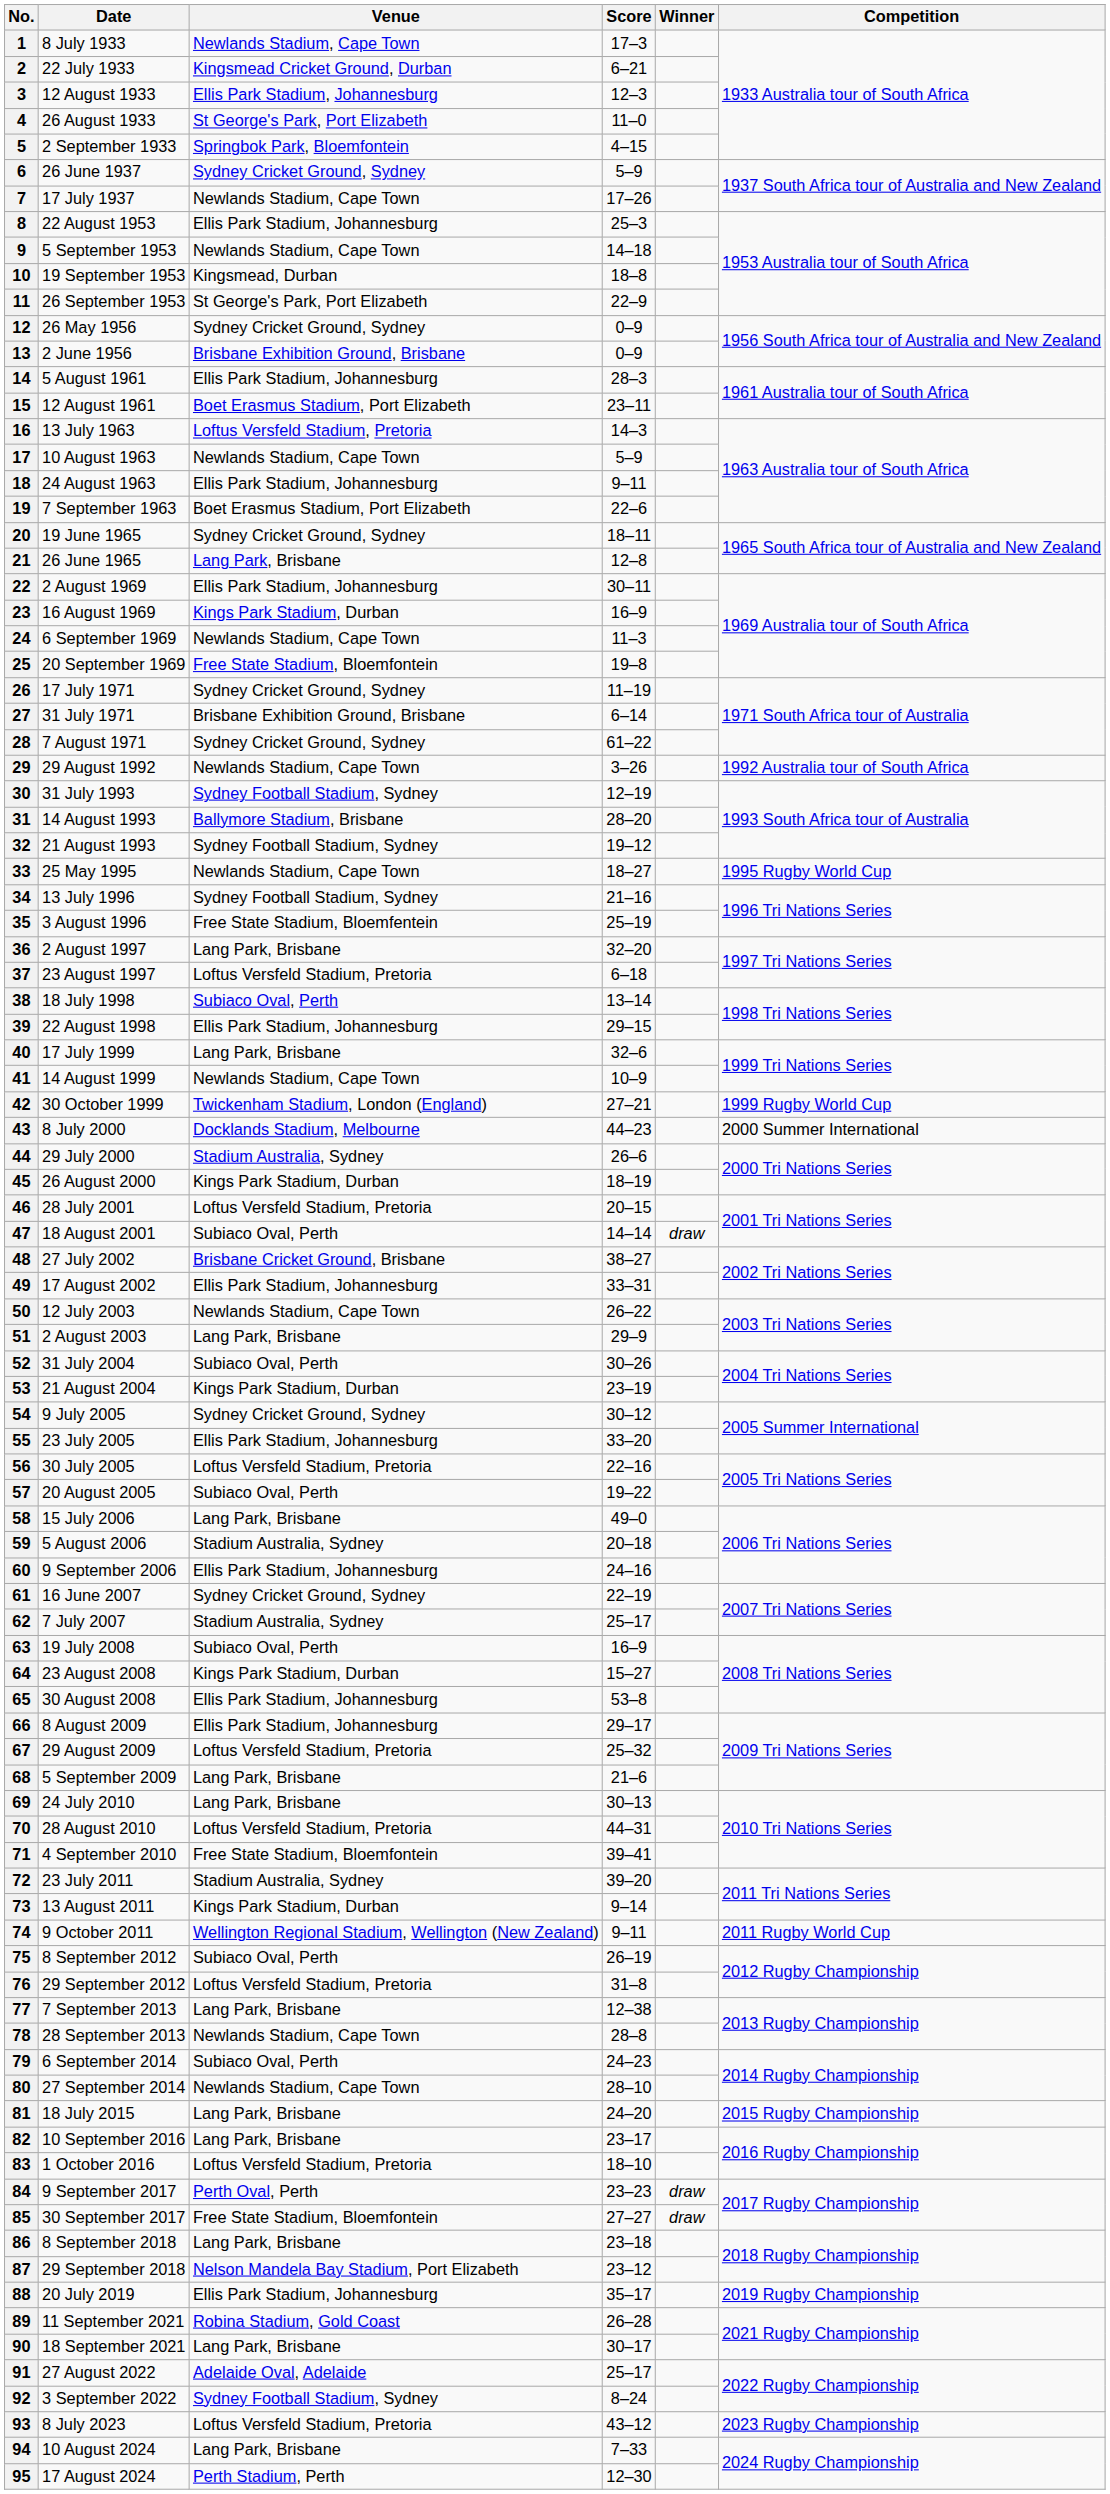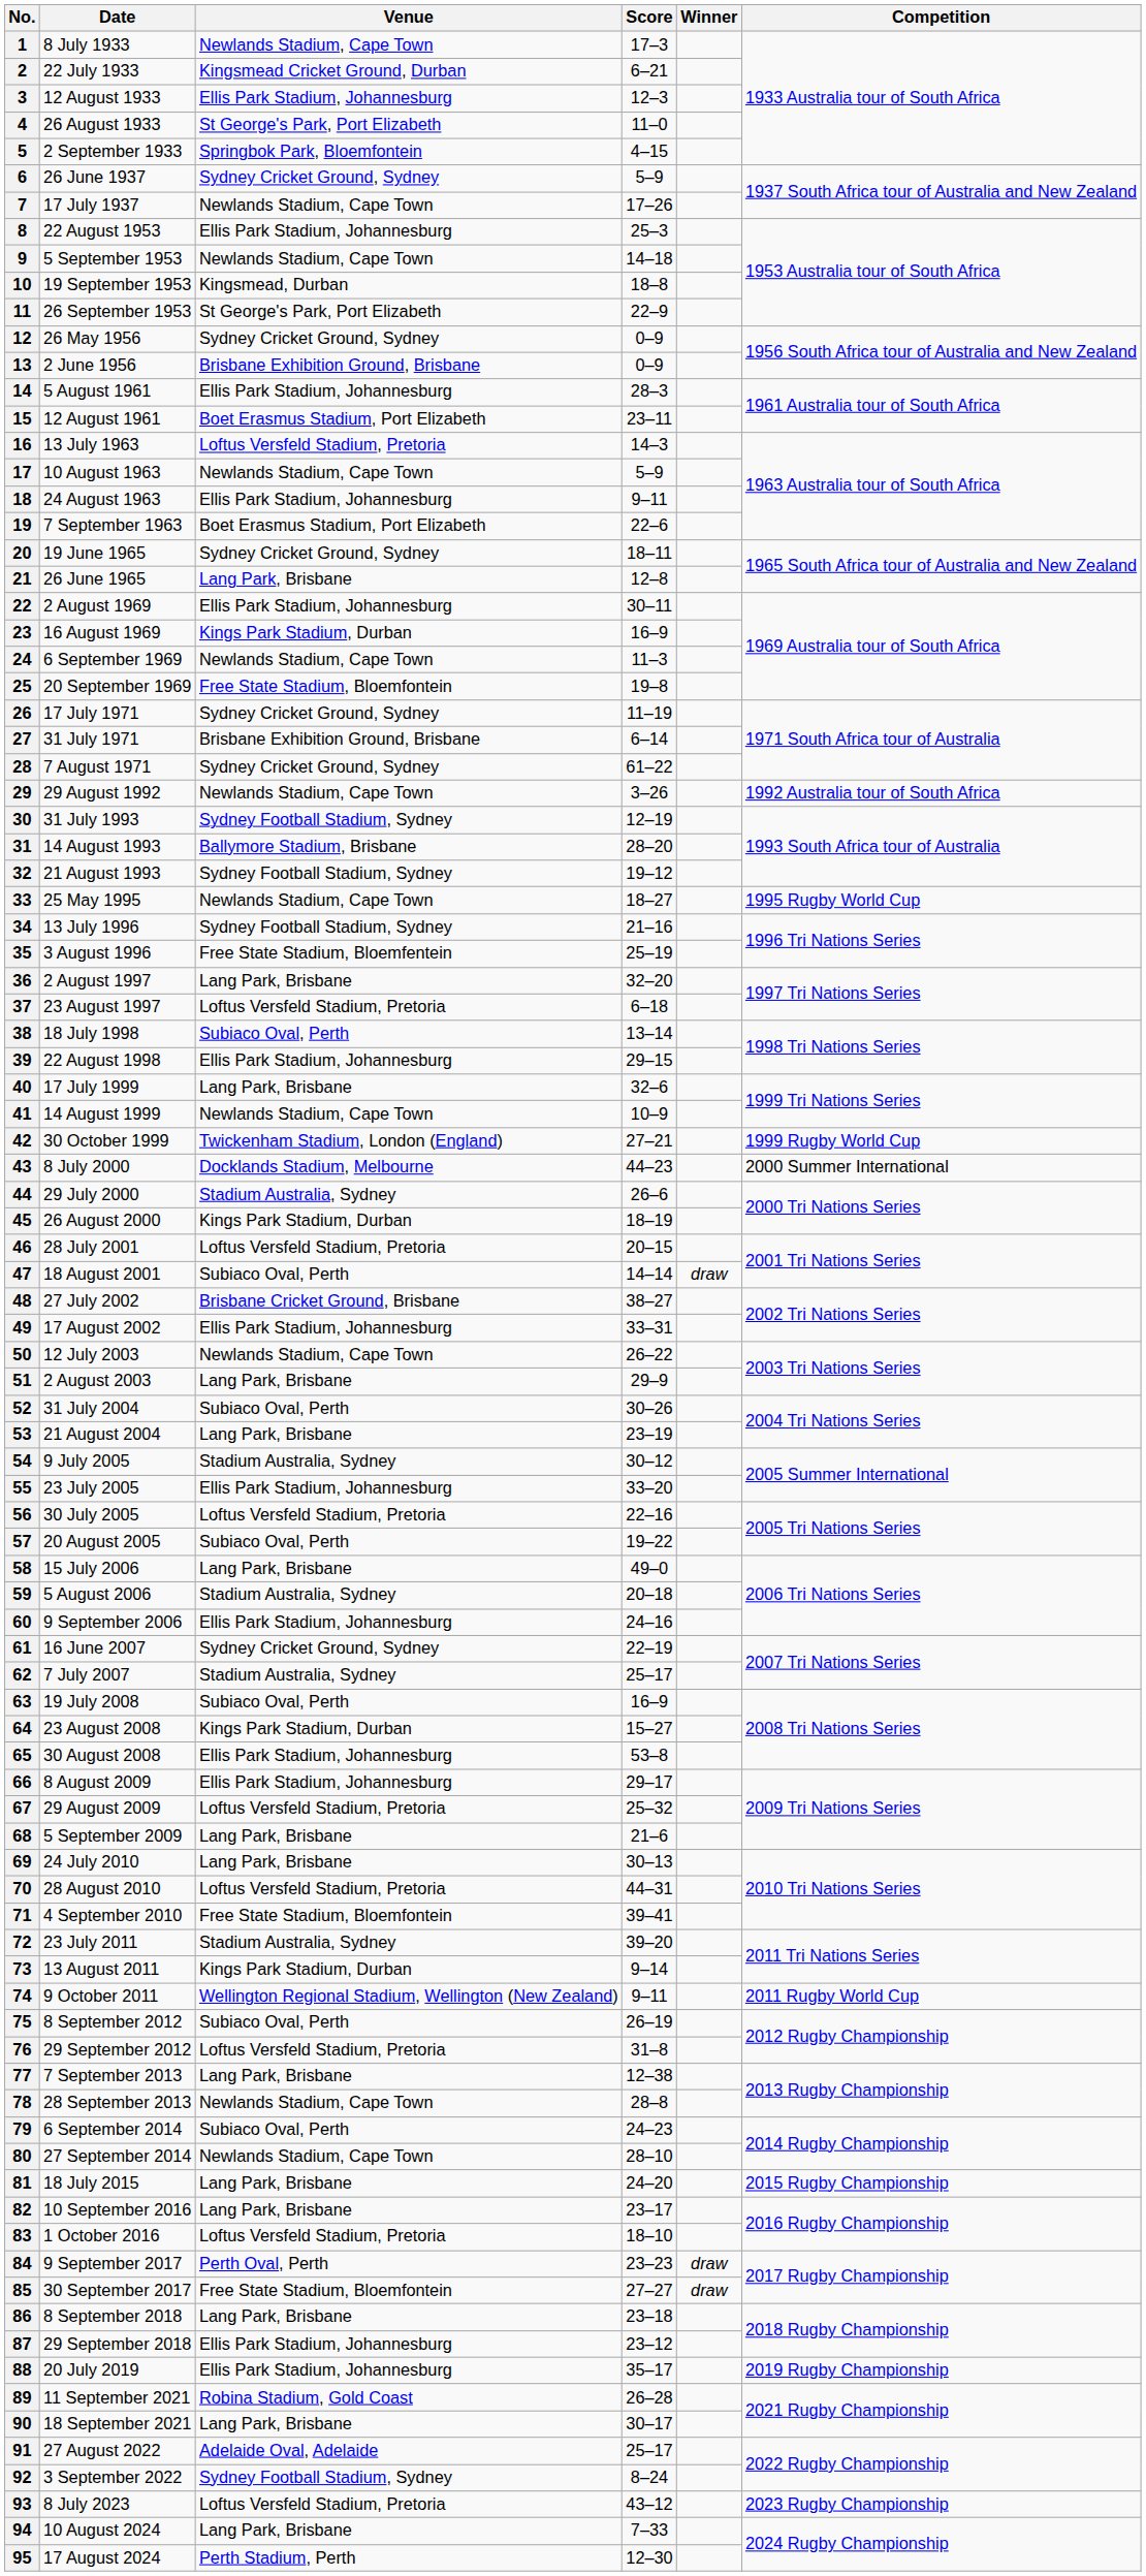53 | Venue: Kings Park Stadium, Durban -> Lang Park, Brisbane
54 | Venue: Sydney Cricket Ground, Sydney -> Stadium Australia, Sydney
87 | Venue: Nelson Mandela Bay Stadium, Port Elizabeth -> Ellis Park Stadium, Johannesburg
